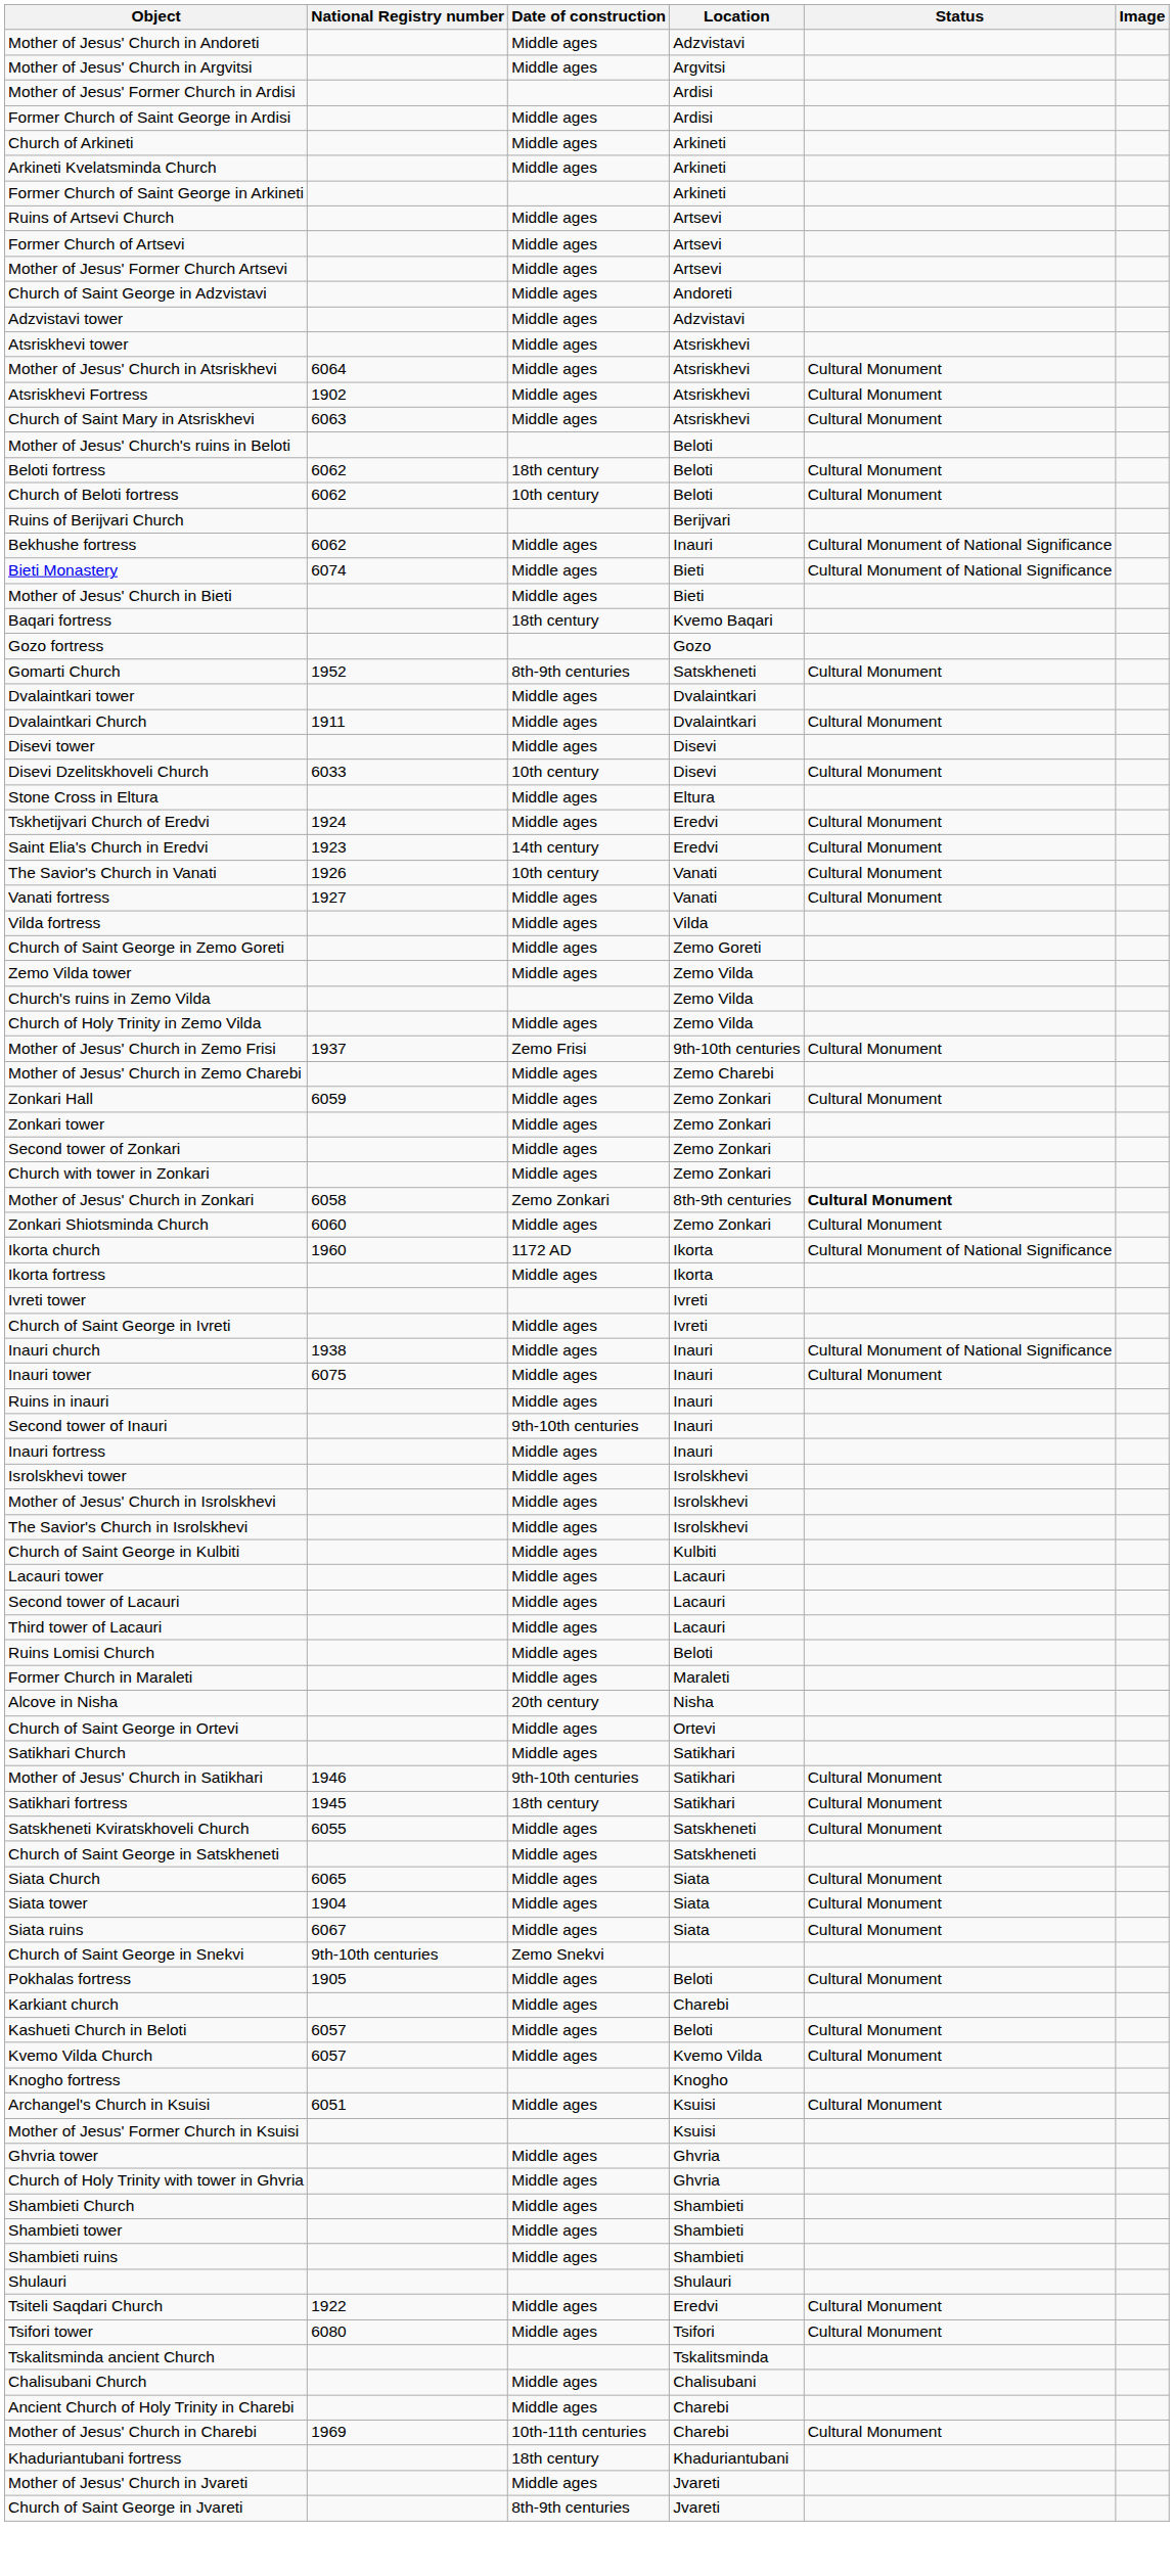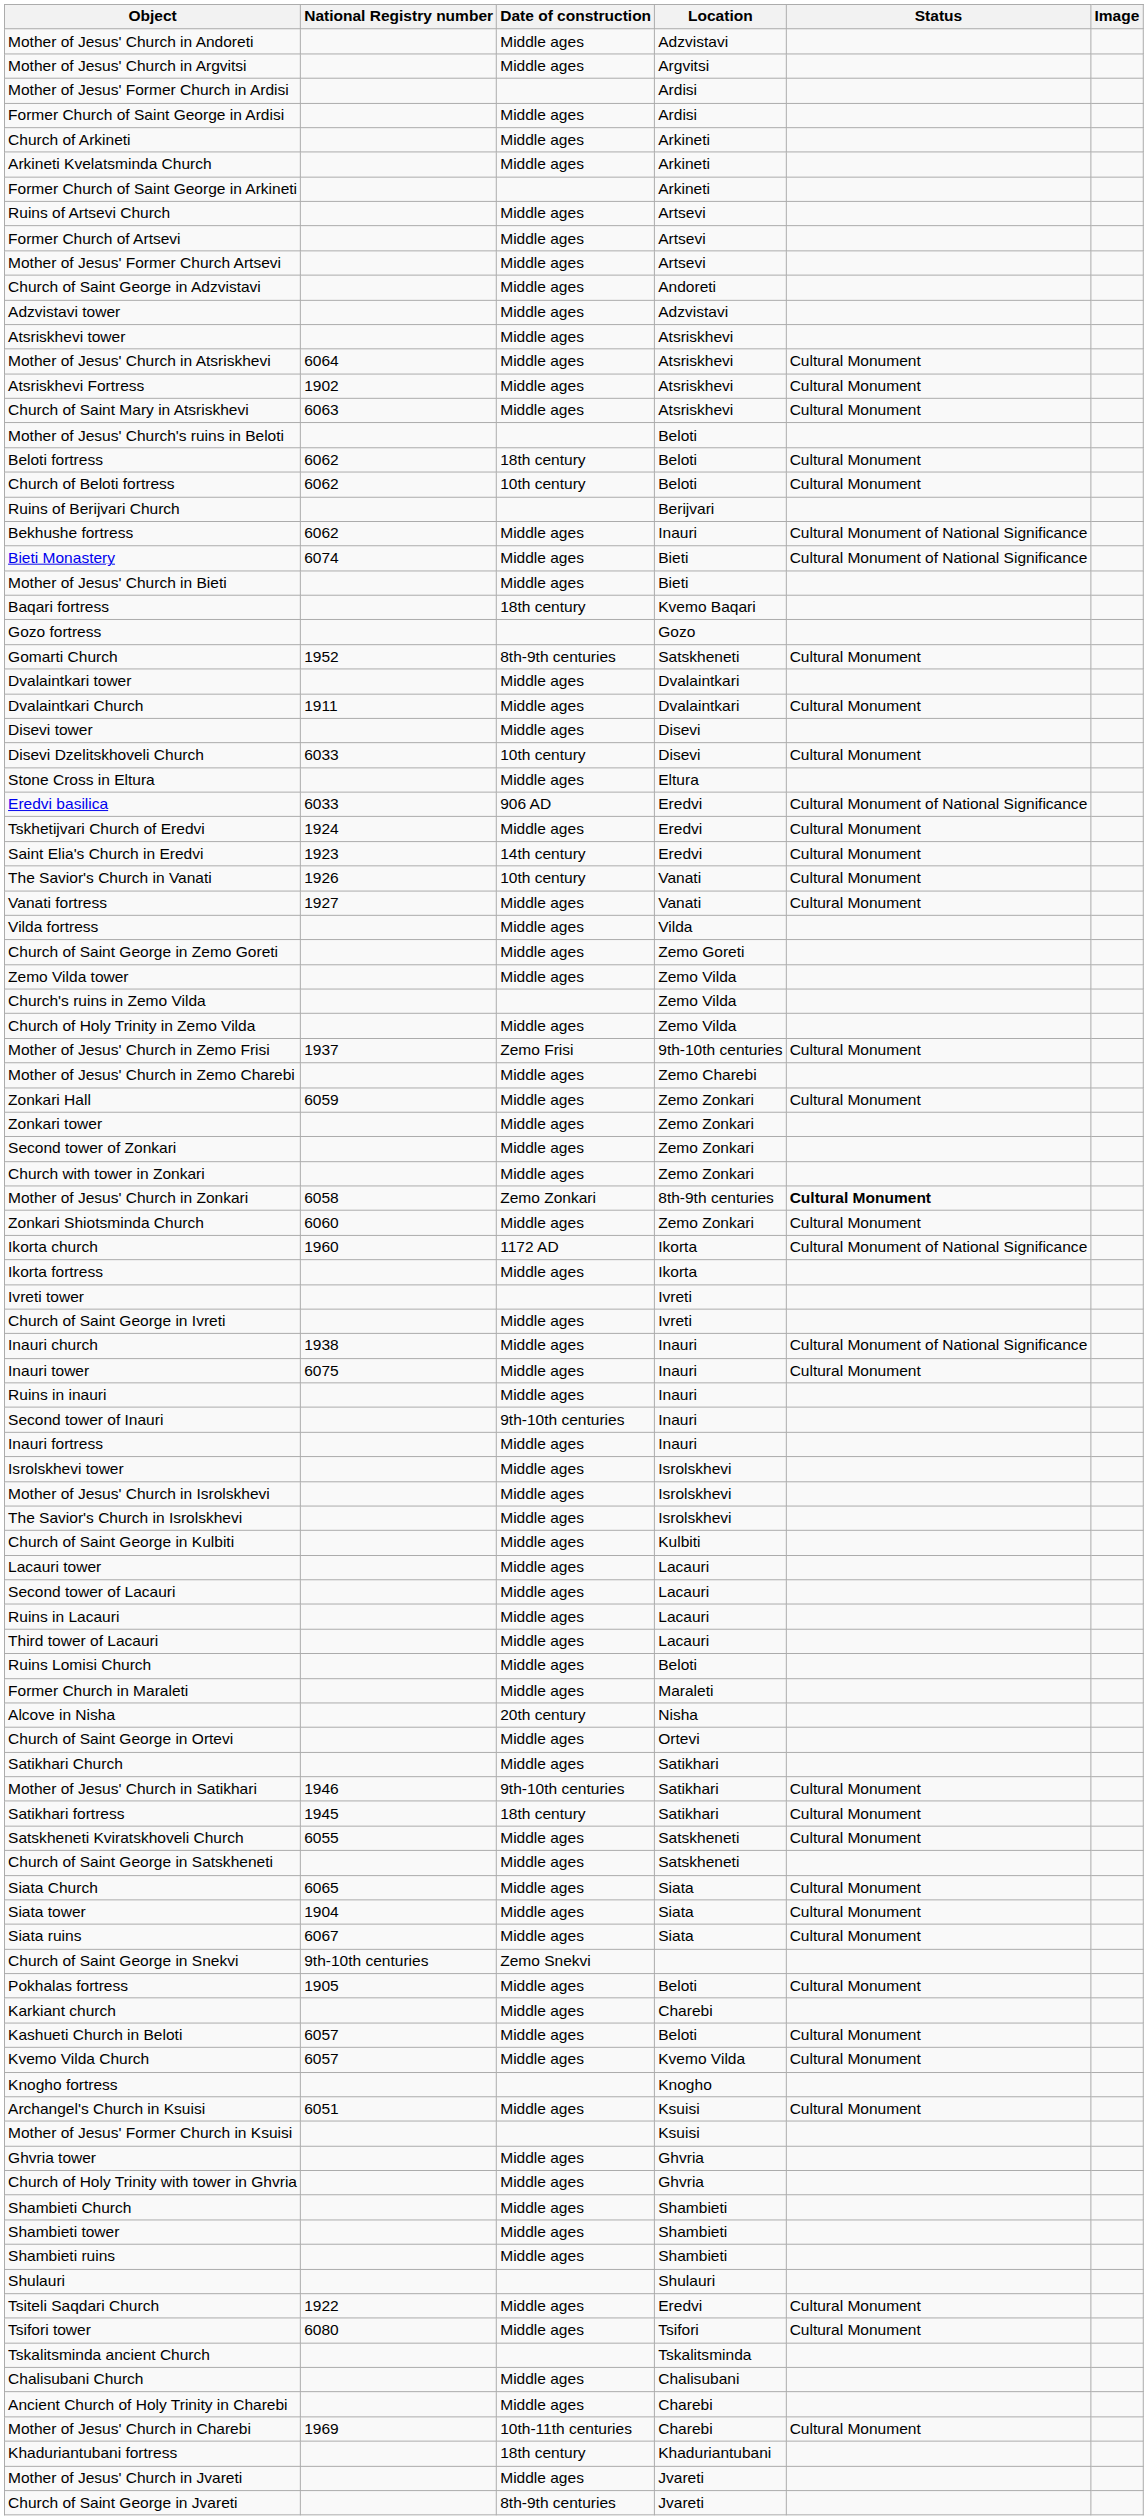+ row: Eredvi basilica | 6033 | 906 AD | Eredvi | Cultural Monument of National Significance
+ row: Ruins in Lacauri | Middle ages | Lacauri
